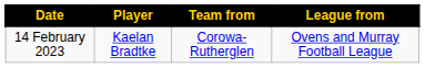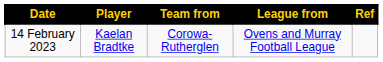+ column: Ref
